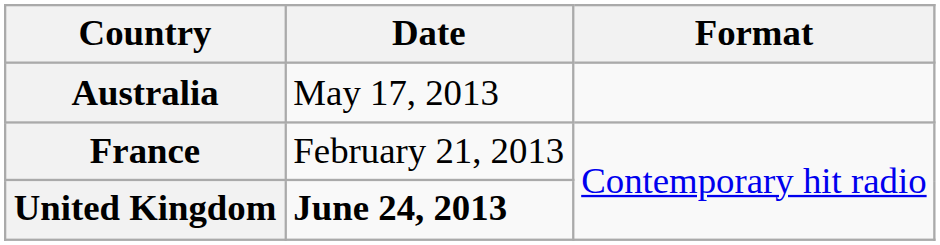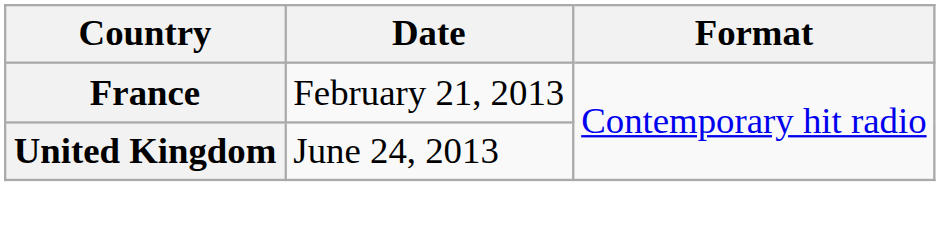- row: Australia | May 17, 2013
United Kingdom | Date: bold -> normal
